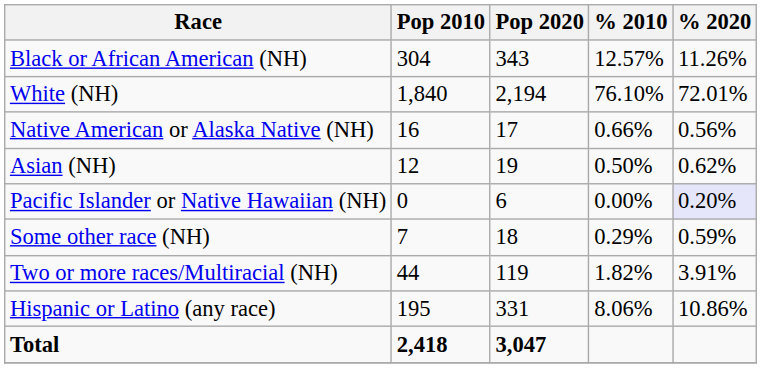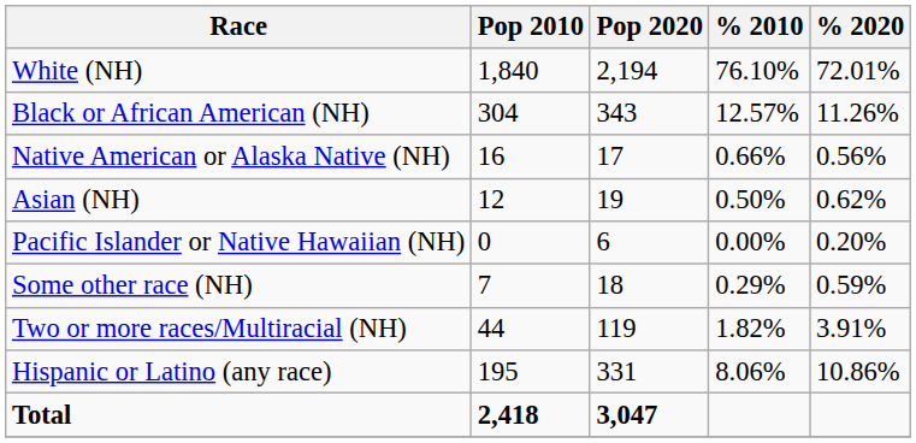rows swapped: White (NH) <-> Black or African American (NH)
Pacific Islander or Native Hawaiian (NH) | % 2020: lavender background -> no background
